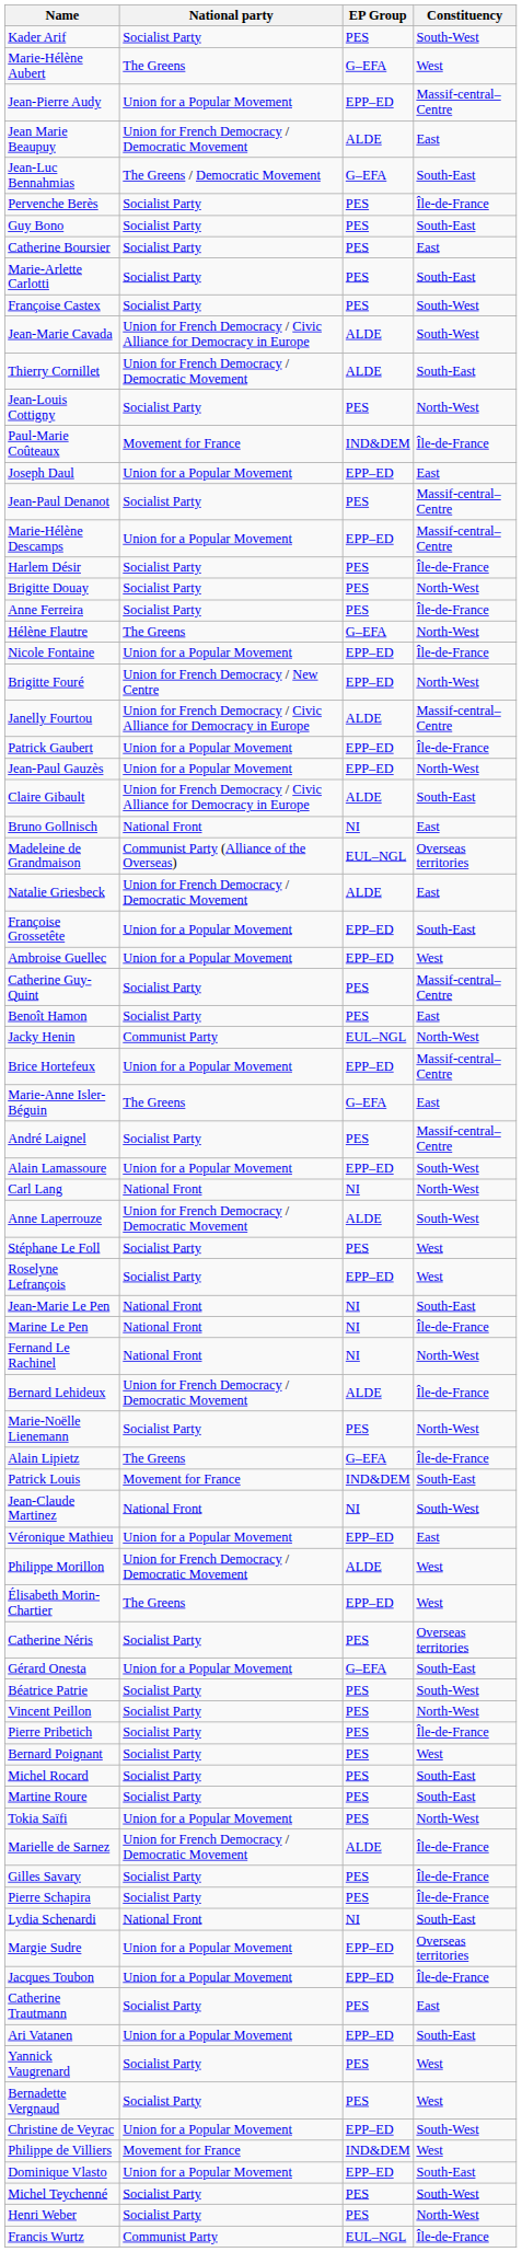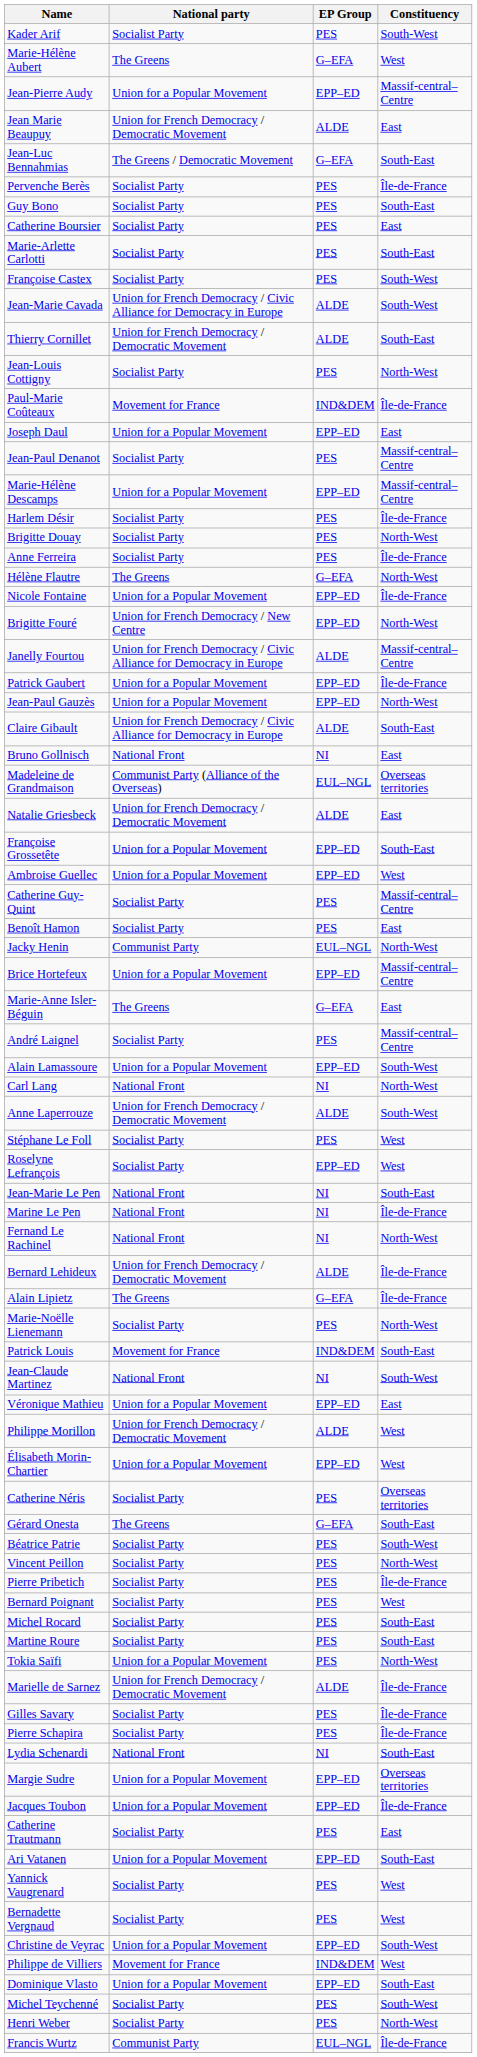rows swapped: Marie-Noëlle Lienemann <-> Alain Lipietz
Élisabeth Morin-Chartier | National party: The Greens -> Union for a Popular Movement
Gérard Onesta | National party: Union for a Popular Movement -> The Greens
